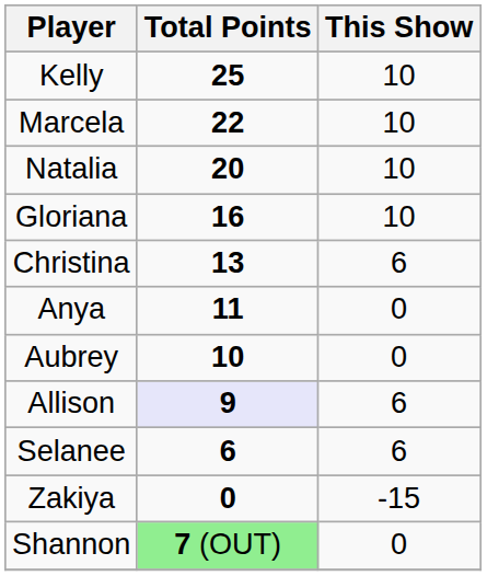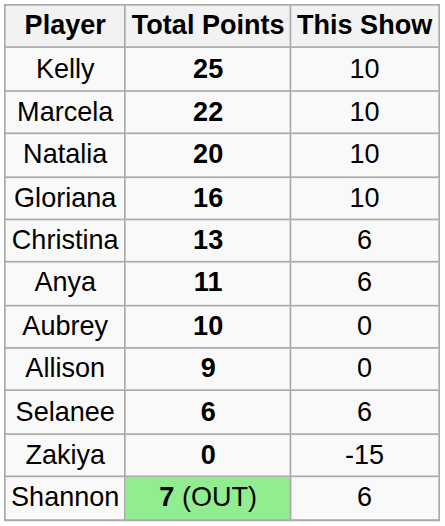Anya | This Show: 0 -> 6
Allison | Total Points: lavender background -> no background
Allison | This Show: 6 -> 0
Shannon | This Show: 0 -> 6
